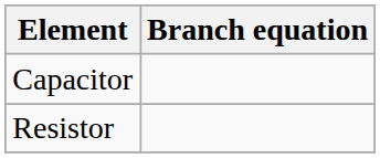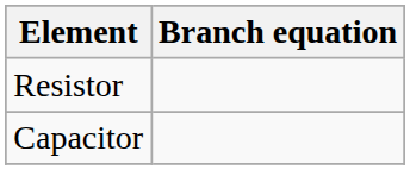rows swapped: Resistor <-> Capacitor
